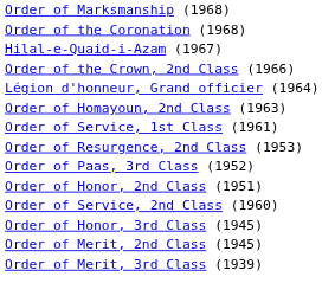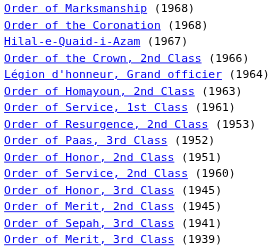+ row: Order of Sepah, 3rd Class (1941)
